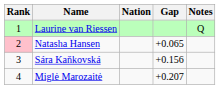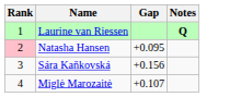- column: Nation
Laurine van Riessen | Notes: normal -> bold
Natasha Hansen | Gap: +0.065 -> +0.095
Miglė Marozaitė | Gap: +0.207 -> +0.107
